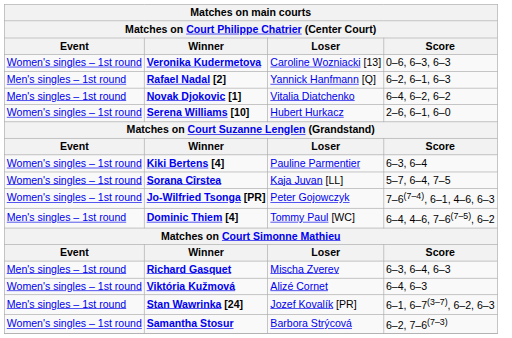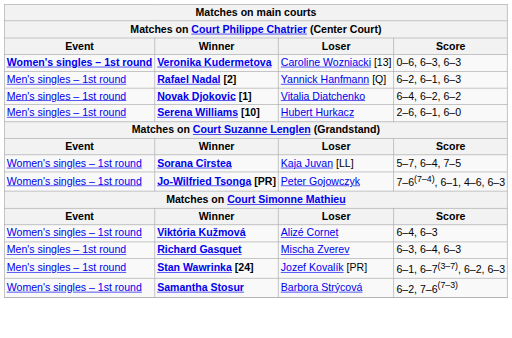Veronika Kudermetova | Event: normal -> bold
Serena Williams [10] | Event: Women's singles – 1st round -> Men's singles – 1st round
- row: Women's singles – 1st round | Kiki Bertens [4] | Pauline Parmentier | 6–3, 6–4
- row: Men's singles – 1st round | Dominic Thiem [4] | Tommy Paul [WC] | 6–4, 4–6, 7–6(7–5), 6–2
rows swapped: Viktória Kužmová <-> Richard Gasquet
